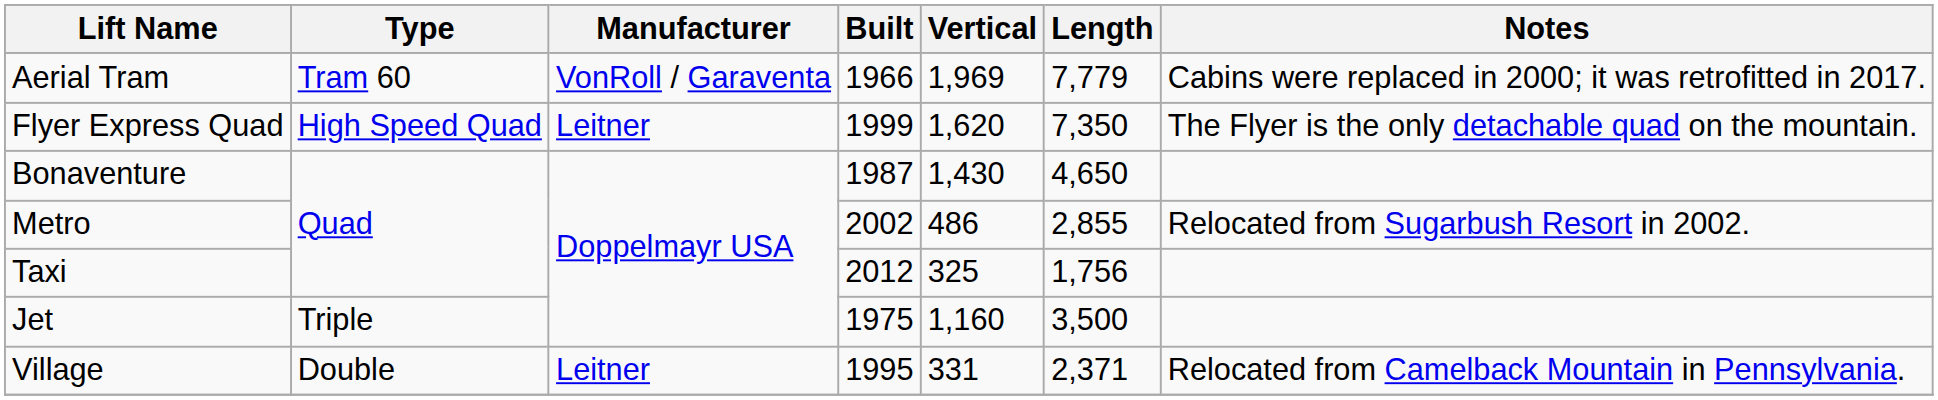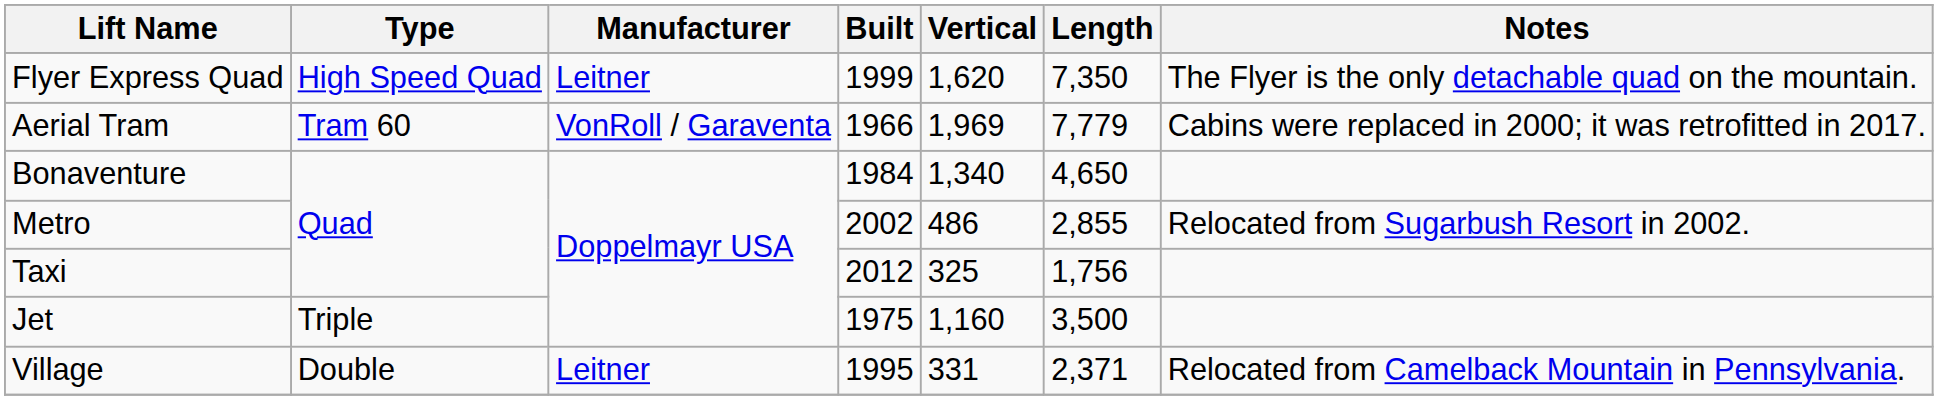rows swapped: Aerial Tram <-> Flyer Express Quad
Bonaventure | Built: 1987 -> 1984
Bonaventure | Vertical: 1,430 -> 1,340
